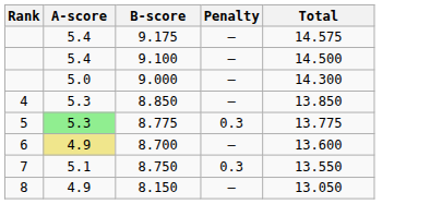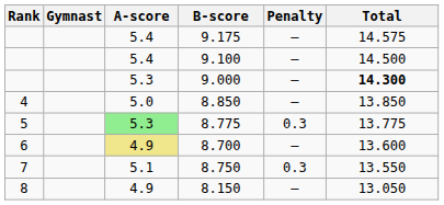+ column: Gymnast
9.000 | A-score: 5.0 -> 5.3
9.000 | Total: normal -> bold
8.850 | A-score: 5.3 -> 5.0
